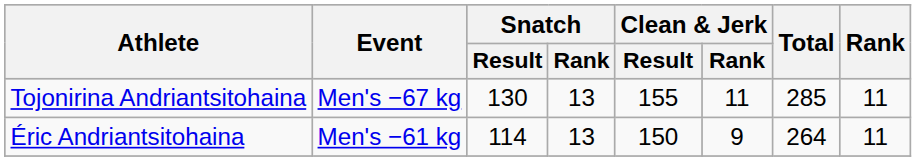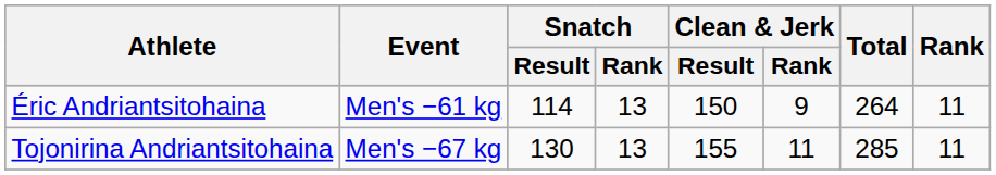rows swapped: Éric Andriantsitohaina <-> Tojonirina Andriantsitohaina
